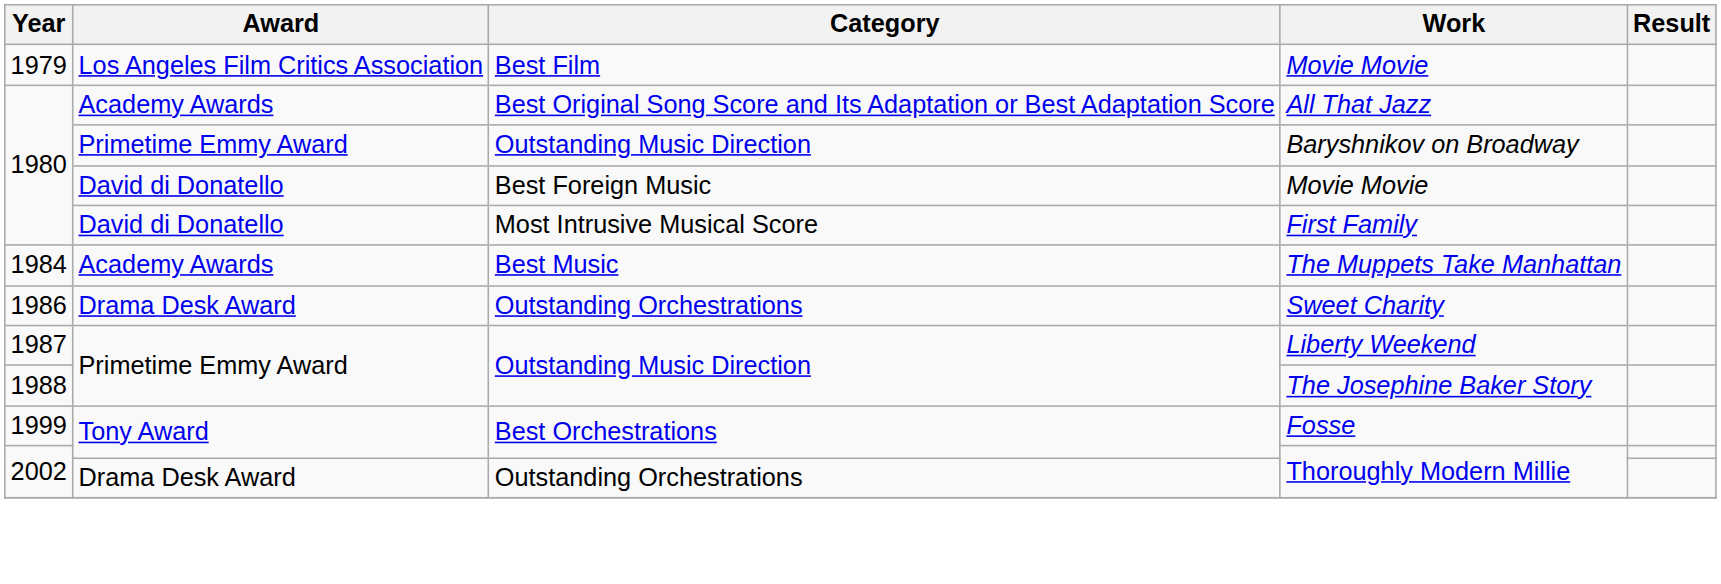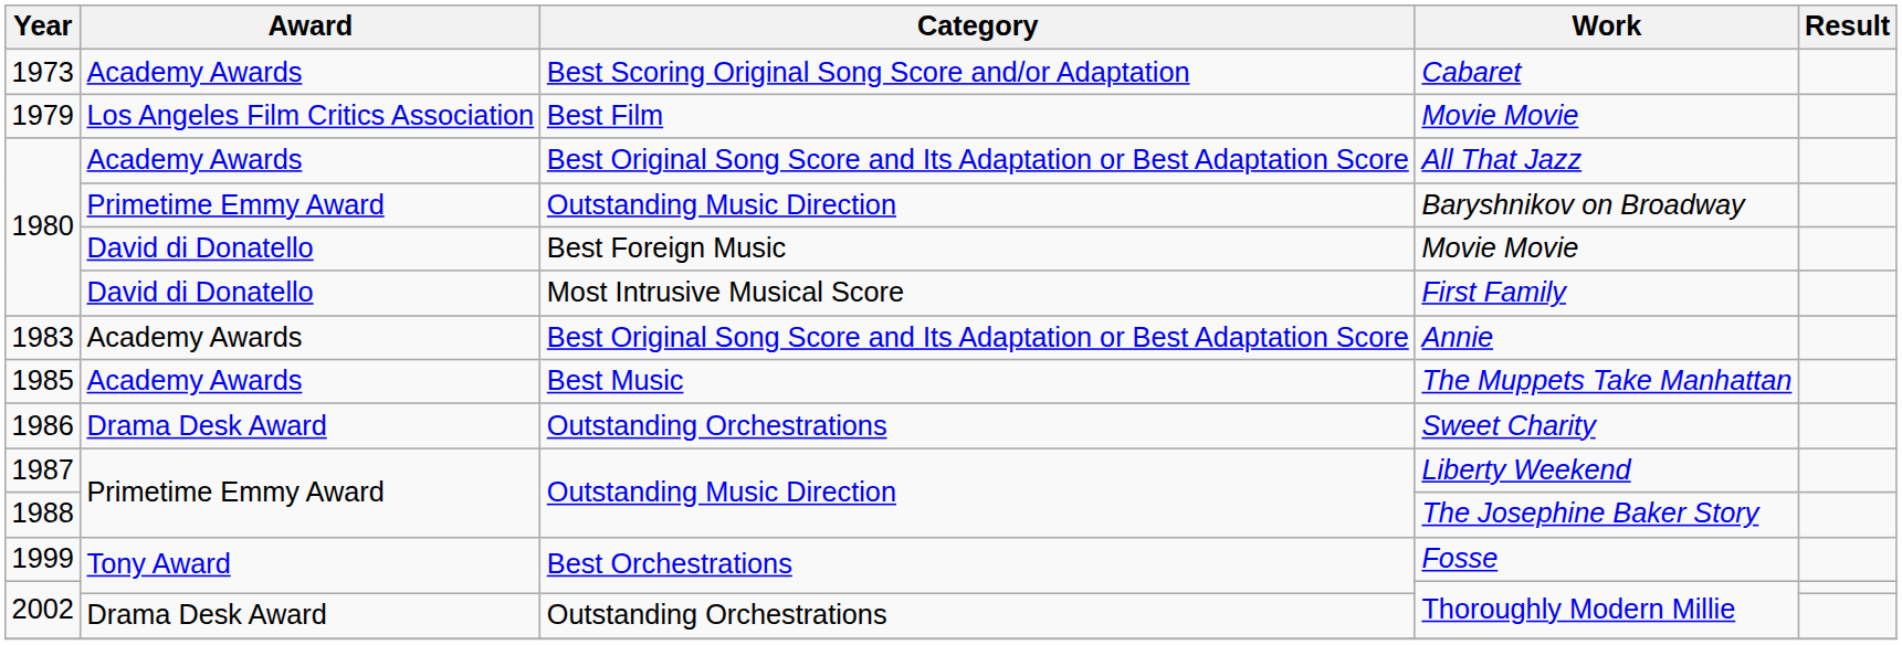+ row: 1973 | Academy Awards | Best Scoring Original Song Score and/or Adaptation | Cabaret
+ row: 1983 | Academy Awards | Best Original Song Score and Its Adaptation or Best Adaptation Score | Annie
The Muppets Take Manhattan | Year: 1984 -> 1985
